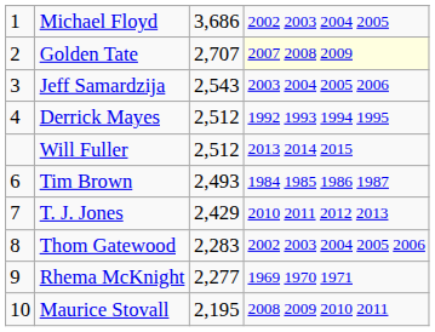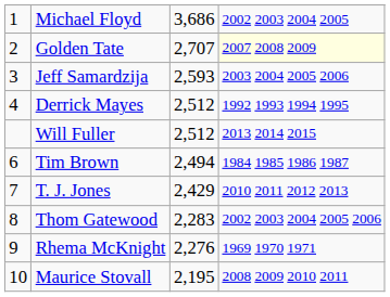Jeff Samardzija | column 3: 2,543 -> 2,593
Tim Brown | column 3: 2,493 -> 2,494
Rhema McKnight | column 3: 2,277 -> 2,276
